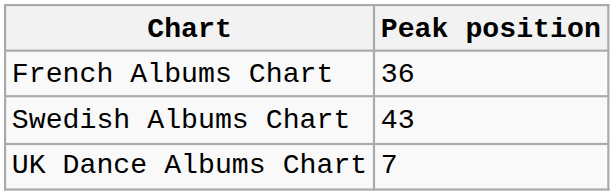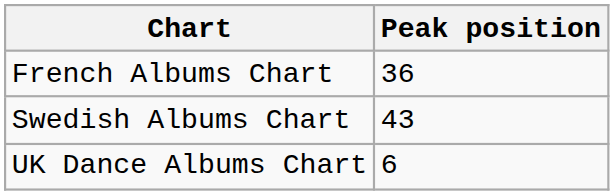UK Dance Albums Chart | Peak position: 7 -> 6
